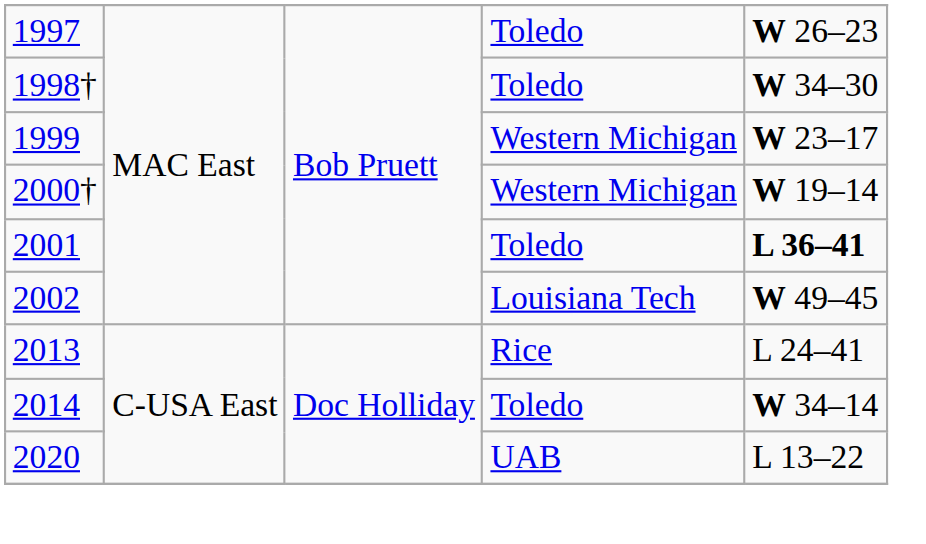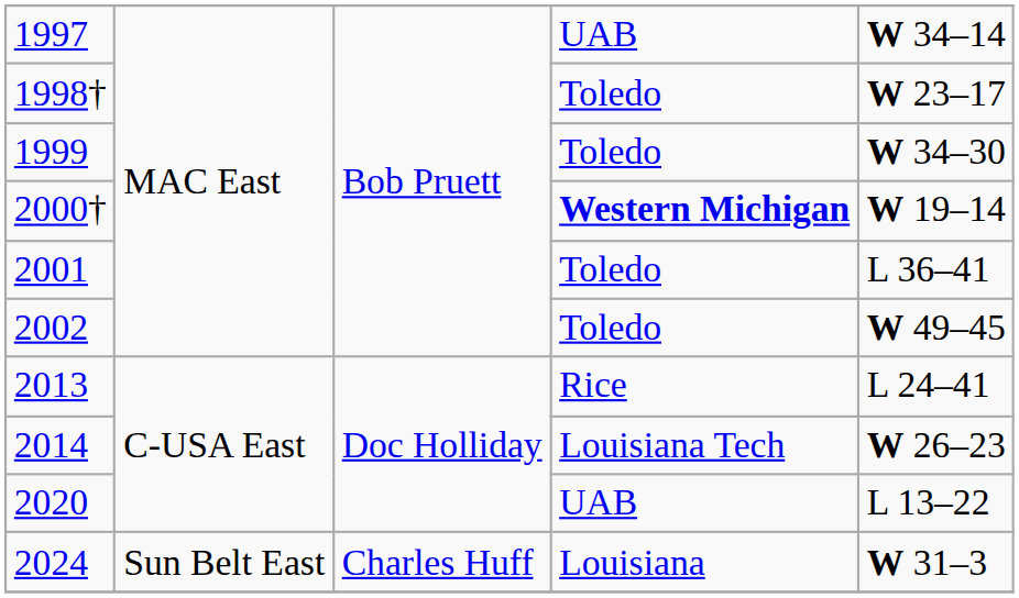1997 | column 4: Toledo -> UAB
1997 | column 5: W 26–23 -> W 34–14
1998† | column 5: W 34–30 -> W 23–17
1999 | column 4: Western Michigan -> Toledo
1999 | column 5: W 23–17 -> W 34–30
2000† | column 4: normal -> bold
2001 | column 5: bold -> normal
2002 | column 4: Louisiana Tech -> Toledo
2014 | column 4: Toledo -> Louisiana Tech
2014 | column 5: W 34–14 -> W 26–23
+ row: 2024 | Sun Belt East | Charles Huff | Louisiana | W 31–3
